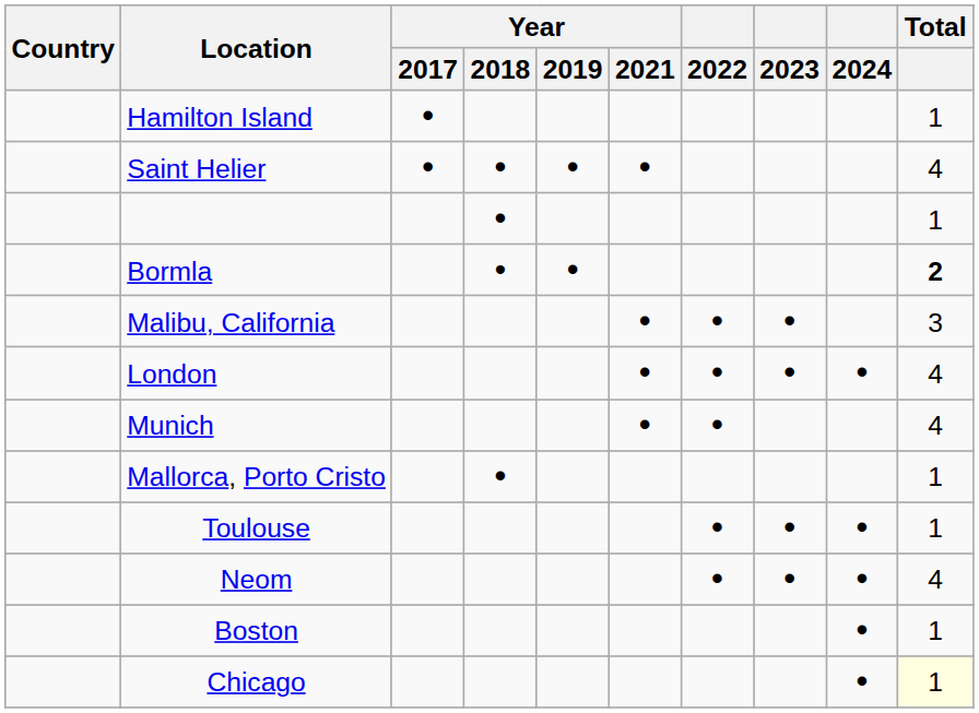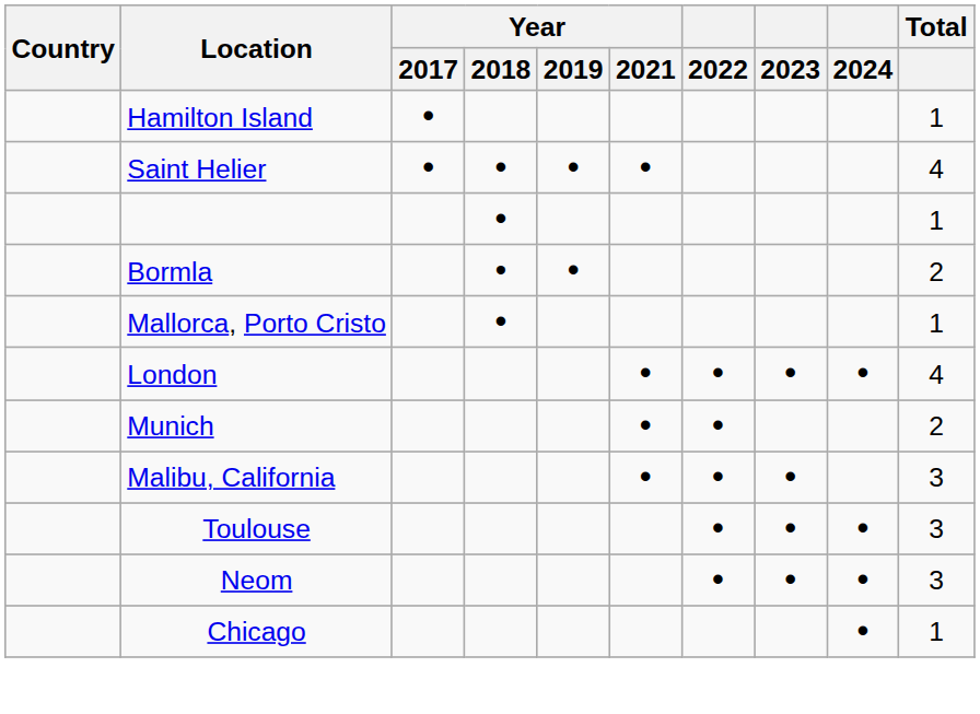Bormla | Total: bold -> normal
rows swapped: Mallorca, Porto Cristo <-> Malibu, California
Munich | Total: 4 -> 2
Toulouse | Total: 1 -> 3
Neom | Total: 4 -> 3
- row: Boston | • | 1
Chicago | Total: lightyellow background -> no background
